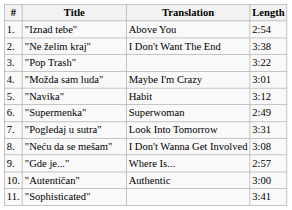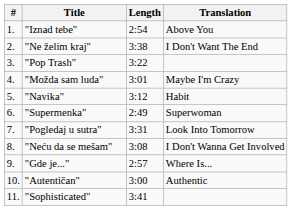columns swapped: Translation <-> Length
